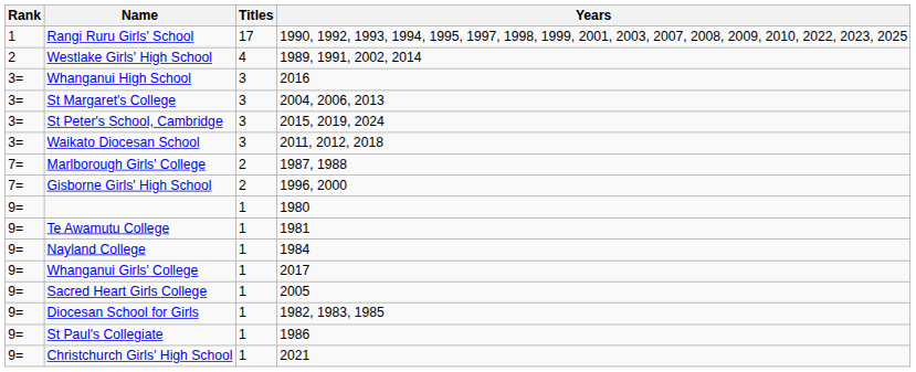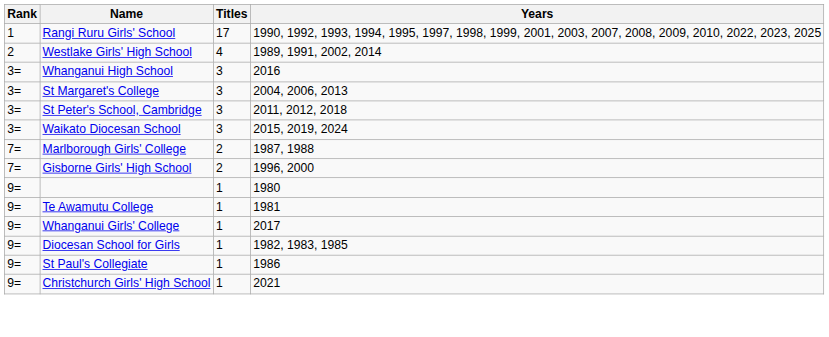St Peter's School, Cambridge | Years: 2015, 2019, 2024 -> 2011, 2012, 2018
Waikato Diocesan School | Years: 2011, 2012, 2018 -> 2015, 2019, 2024
- row: 9= | Nayland College | 1 | 1984
- row: 9= | Sacred Heart Girls College | 1 | 2005
